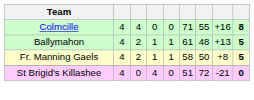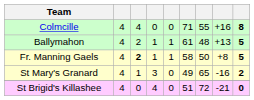Fr. Manning Gaels | column 3: normal -> bold
+ row: St Mary's Granard | 4 | 1 | 3 | 0 | 49 | 65 | -16 | 2
